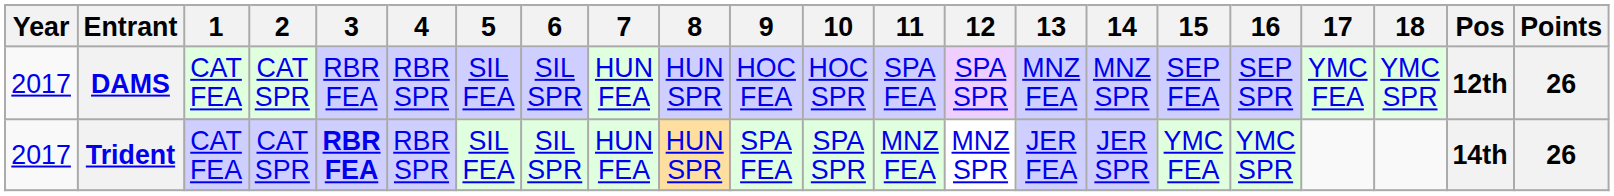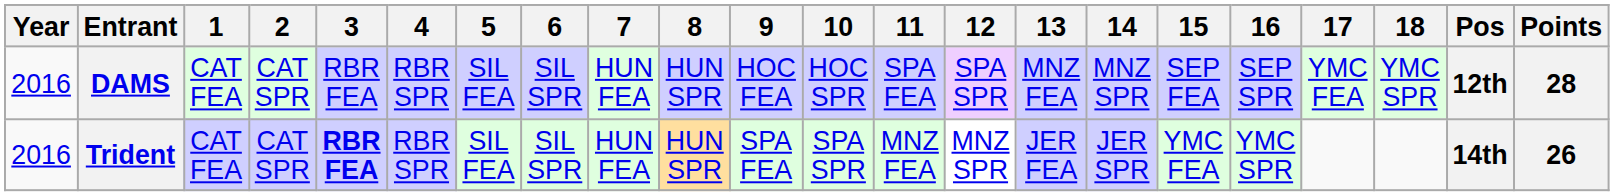DAMS | Year: 2017 -> 2016
DAMS | Points: 26 -> 28
Trident | Year: 2017 -> 2016
